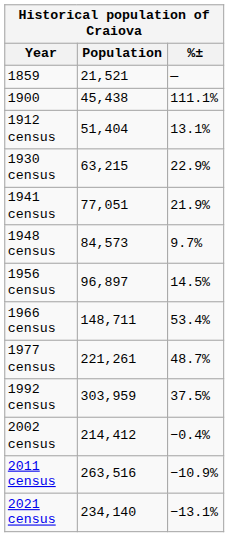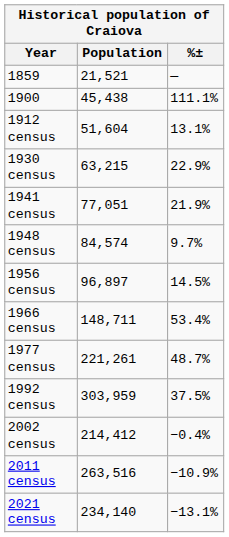1912 census | Population: 51,404 -> 51,604
1948 census | Population: 84,573 -> 84,574
